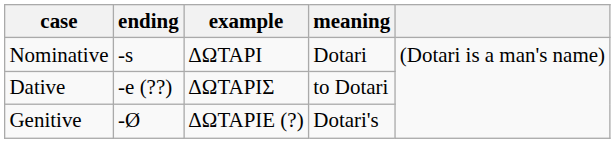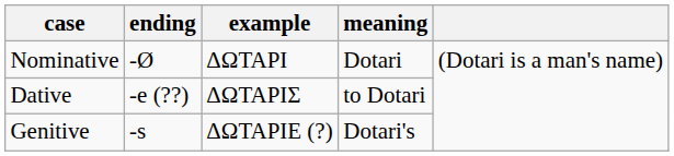Nominative | ending: -s -> -Ø
Genitive | ending: -Ø -> -s
